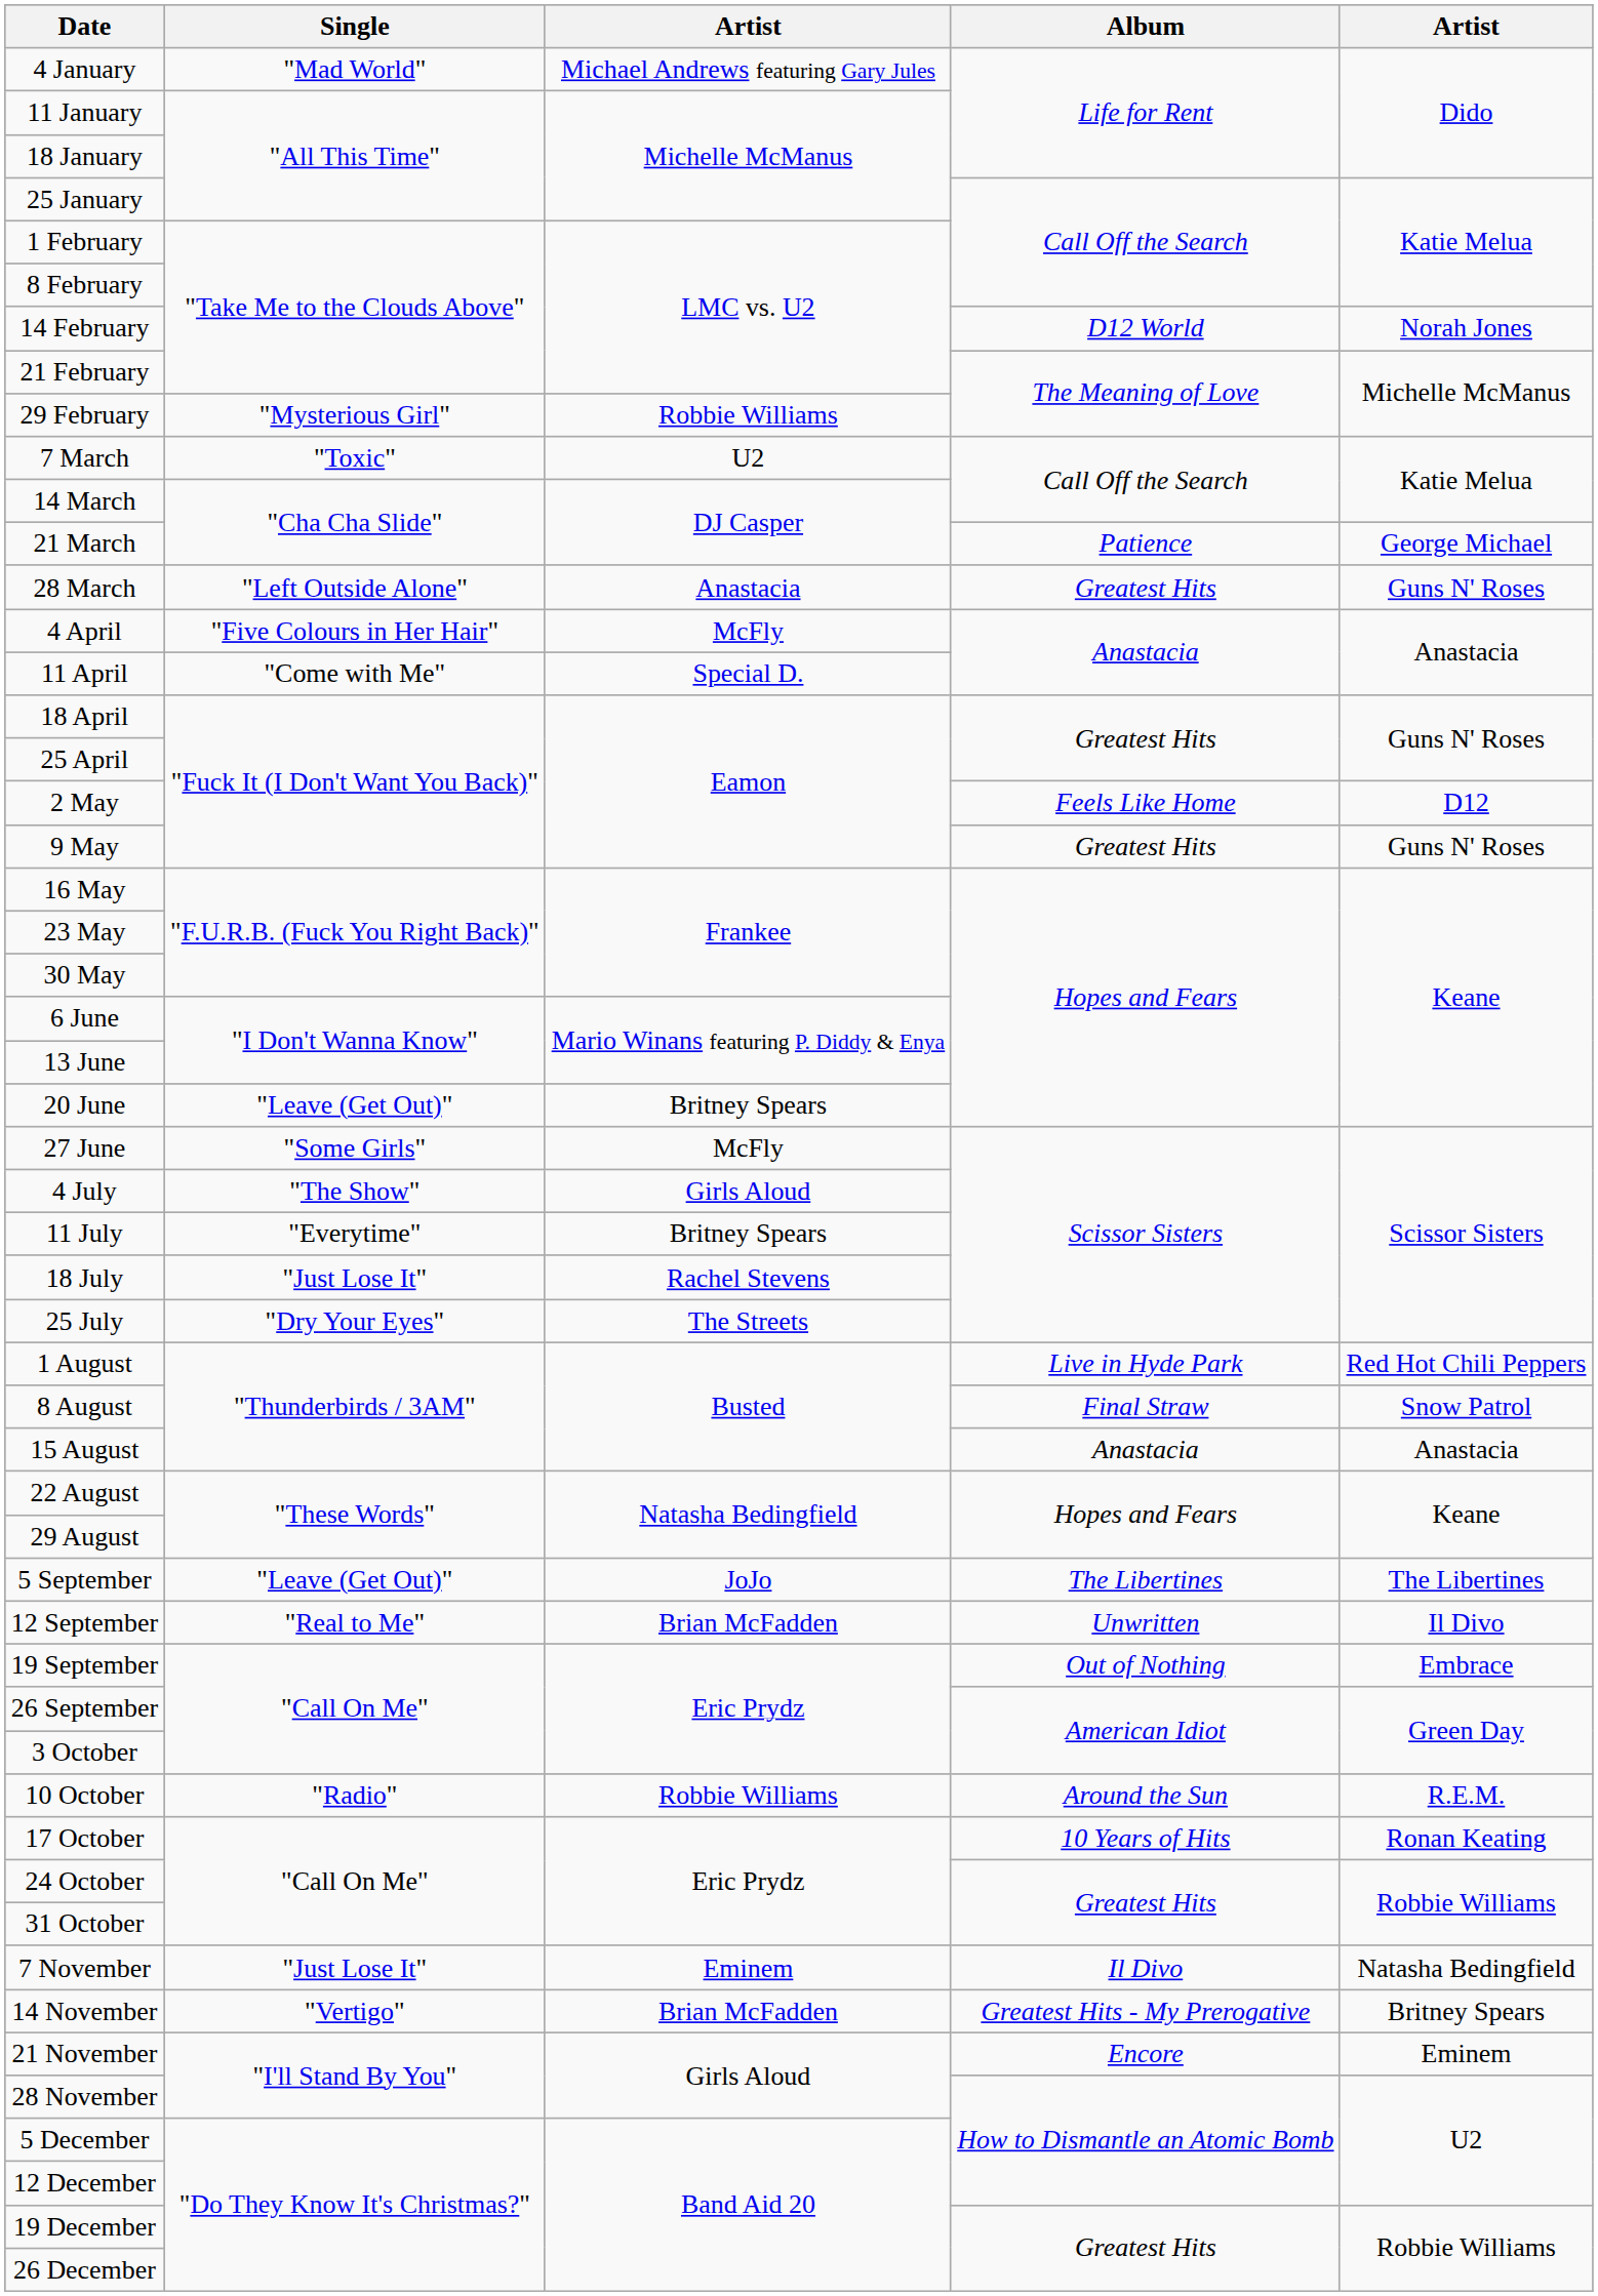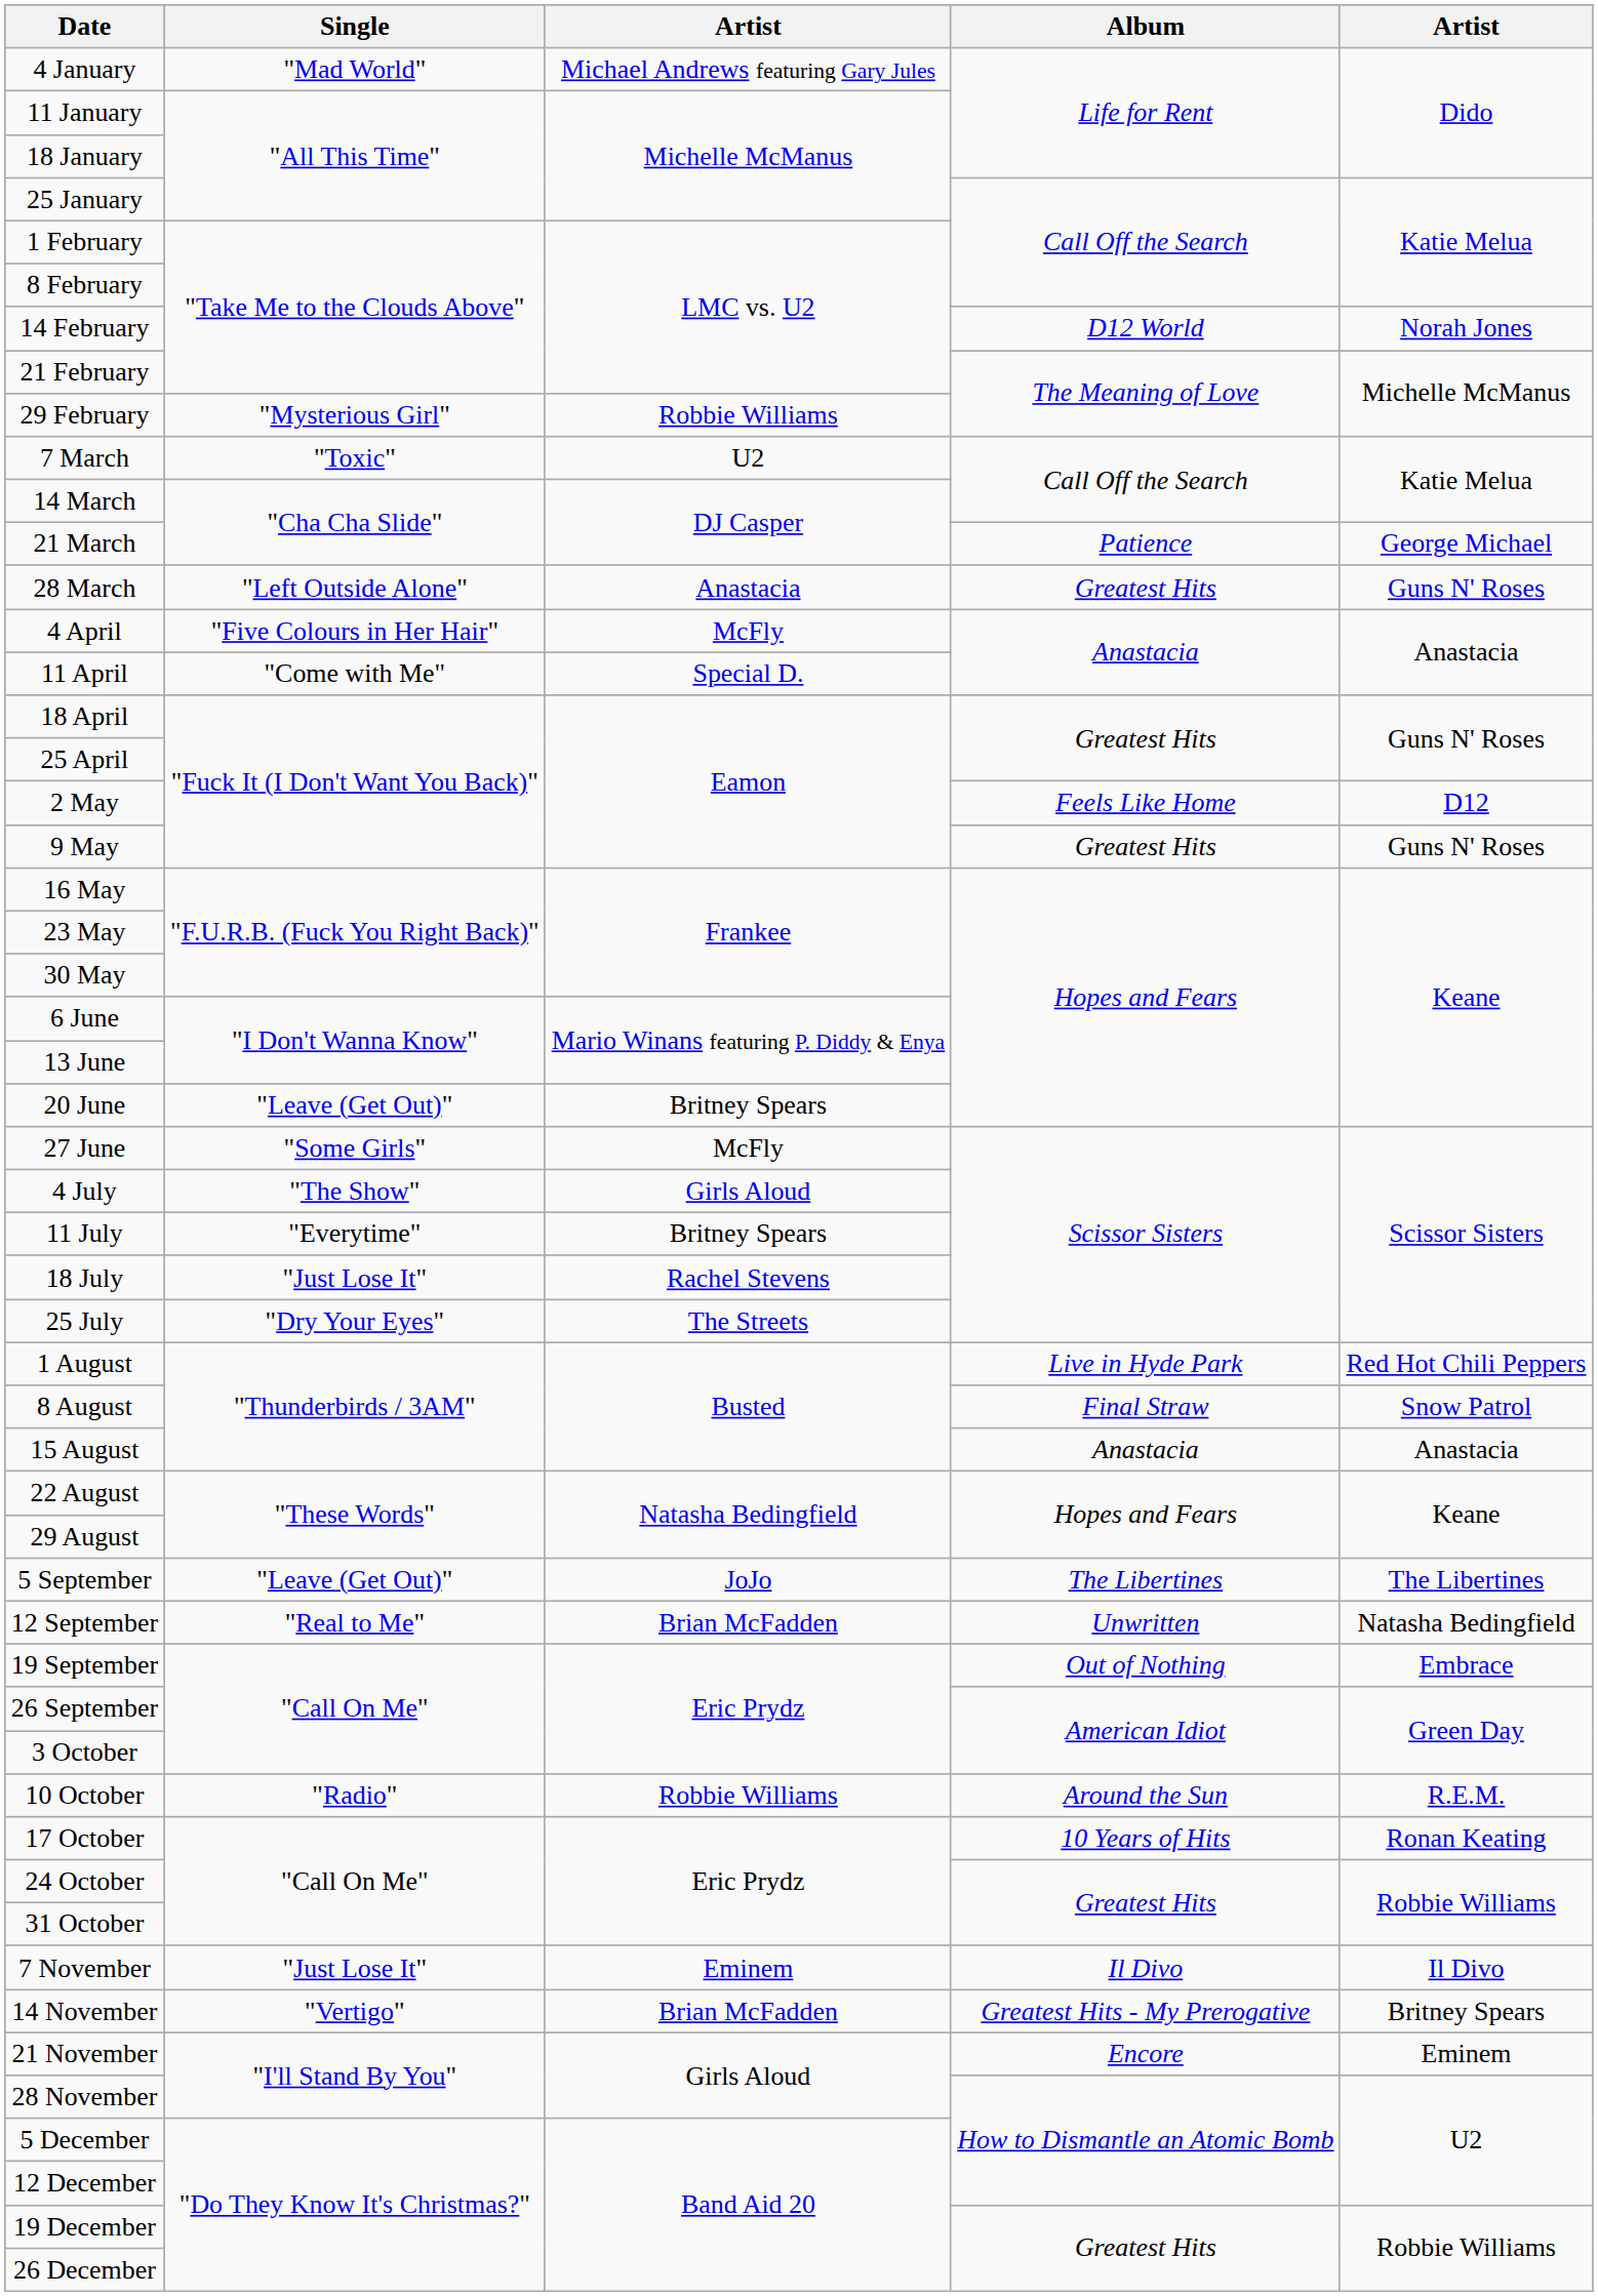12 September | column 5: Il Divo -> Natasha Bedingfield
7 November | column 5: Natasha Bedingfield -> Il Divo
